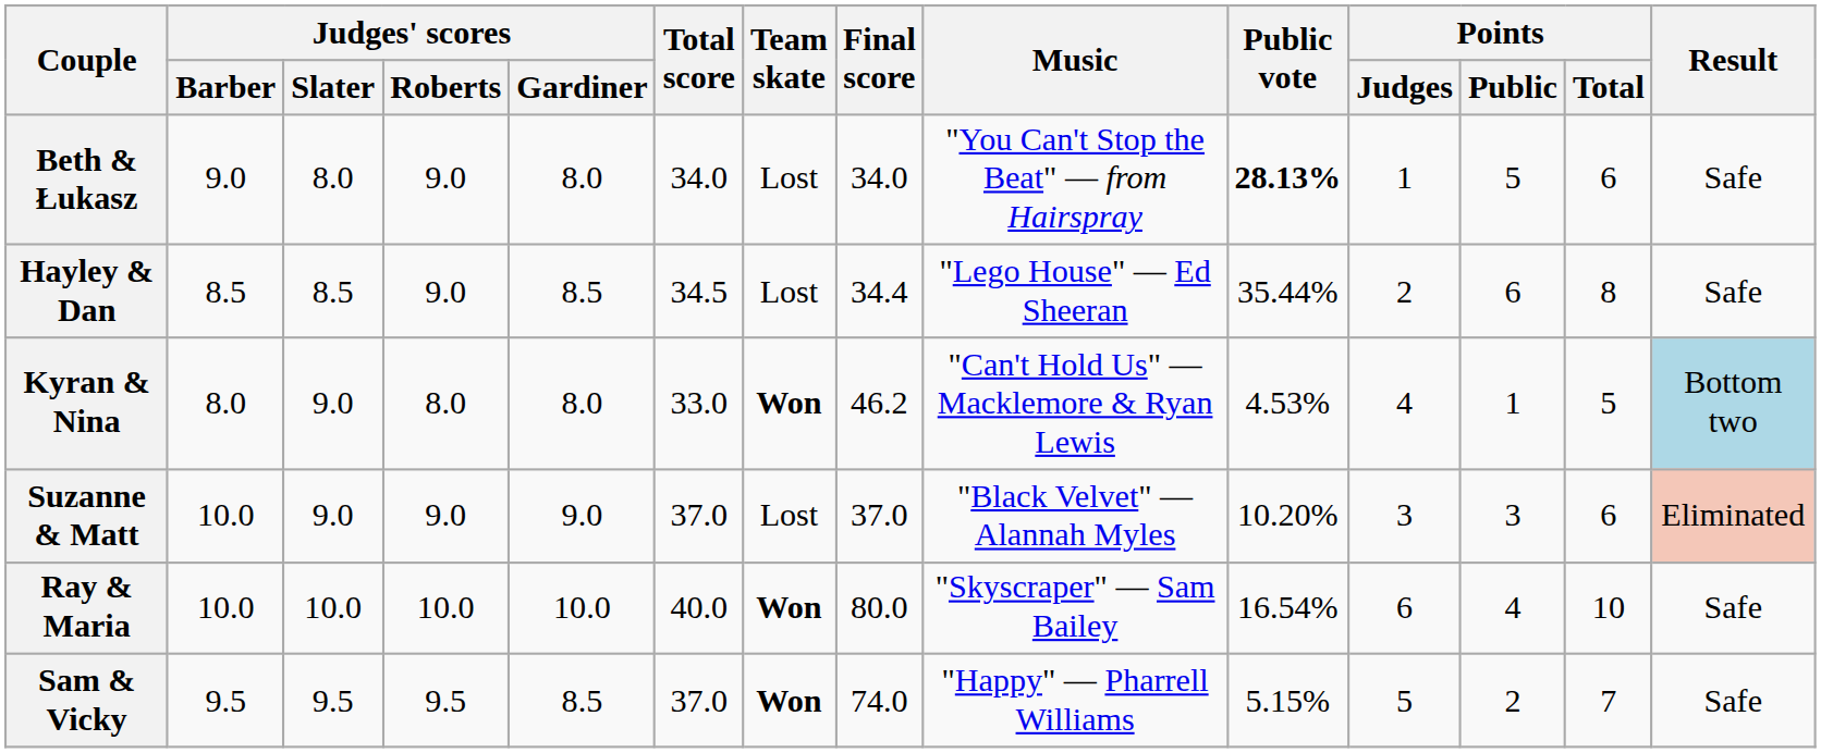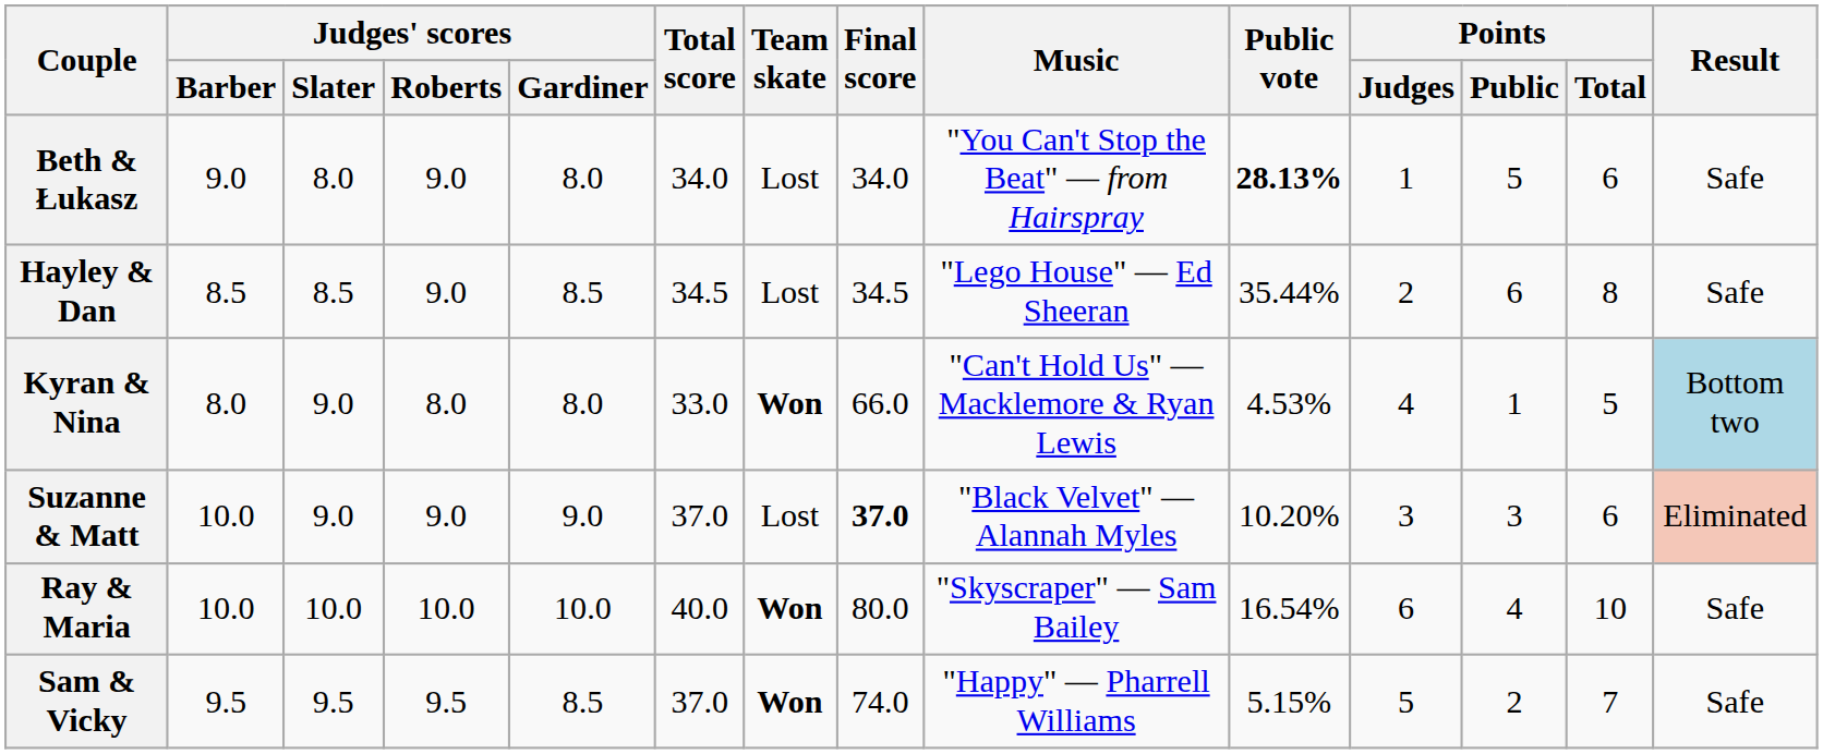Hayley & Dan | Final score: 34.4 -> 34.5
Kyran & Nina | Final score: 46.2 -> 66.0
Suzanne & Matt | Final score: normal -> bold
